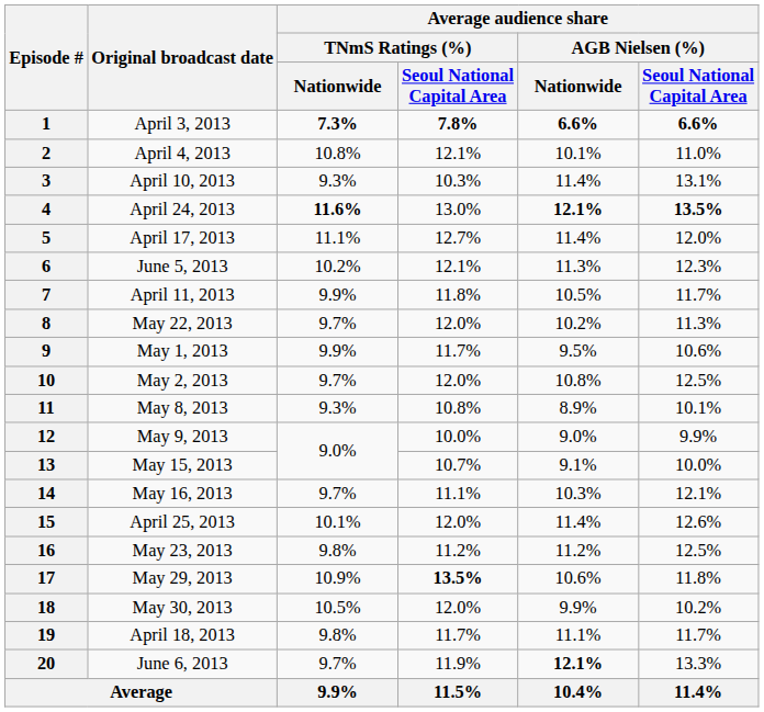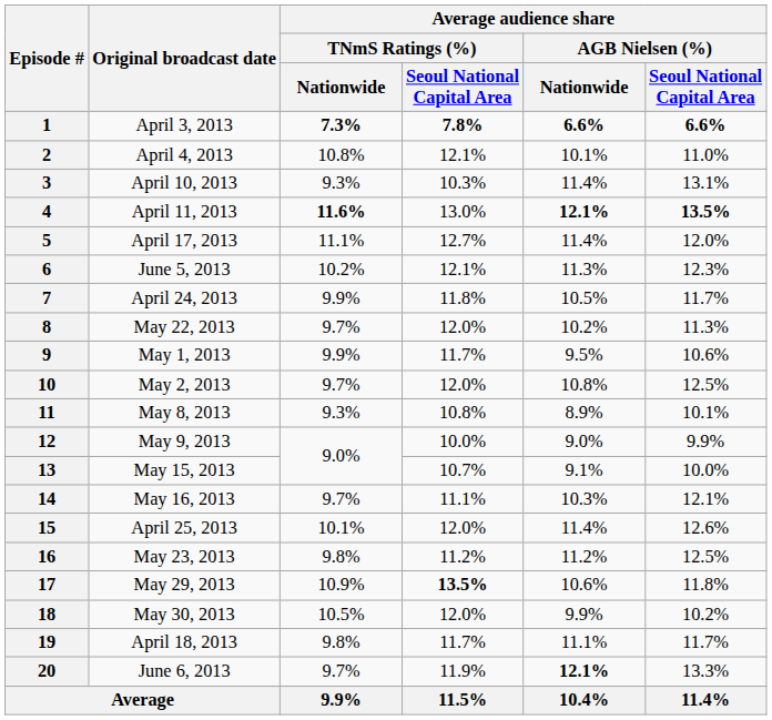4 | Original broadcast date: April 24, 2013 -> April 11, 2013
7 | Original broadcast date: April 11, 2013 -> April 24, 2013
